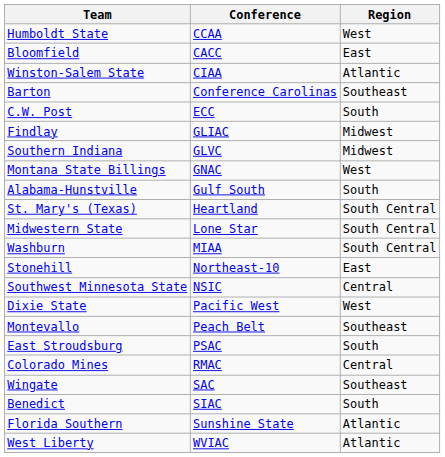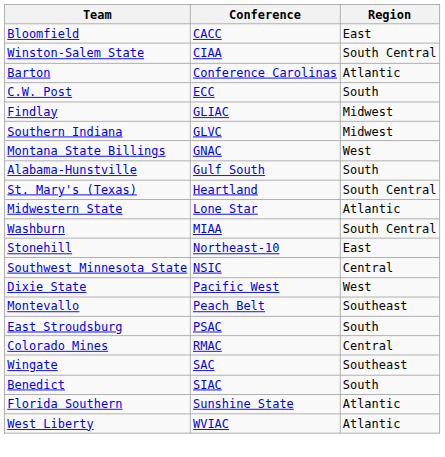- row: Humboldt State | CCAA | West
Winston-Salem State | Region: Atlantic -> South Central
Barton | Region: Southeast -> Atlantic
Midwestern State | Region: South Central -> Atlantic
